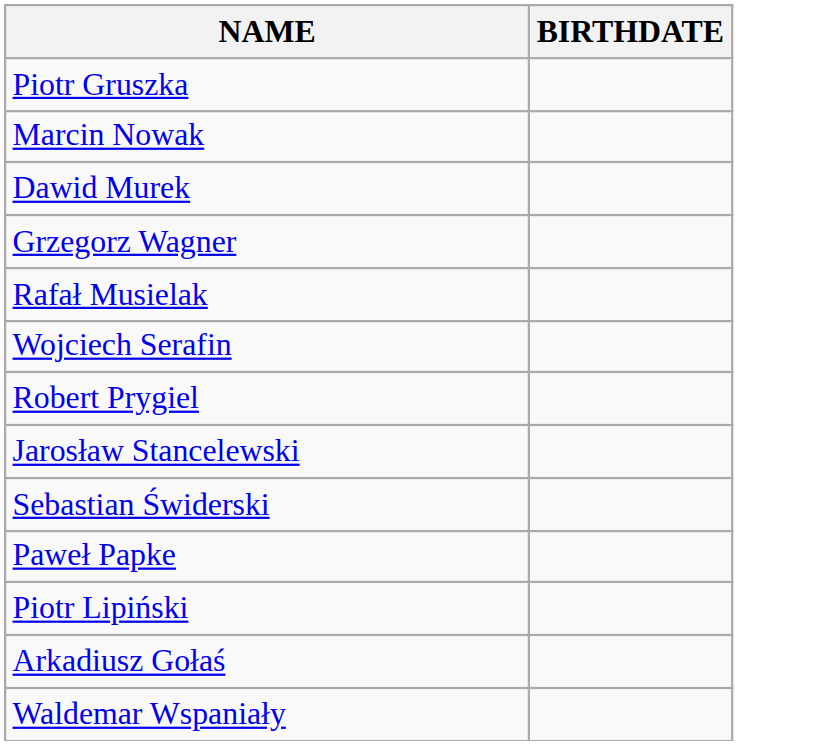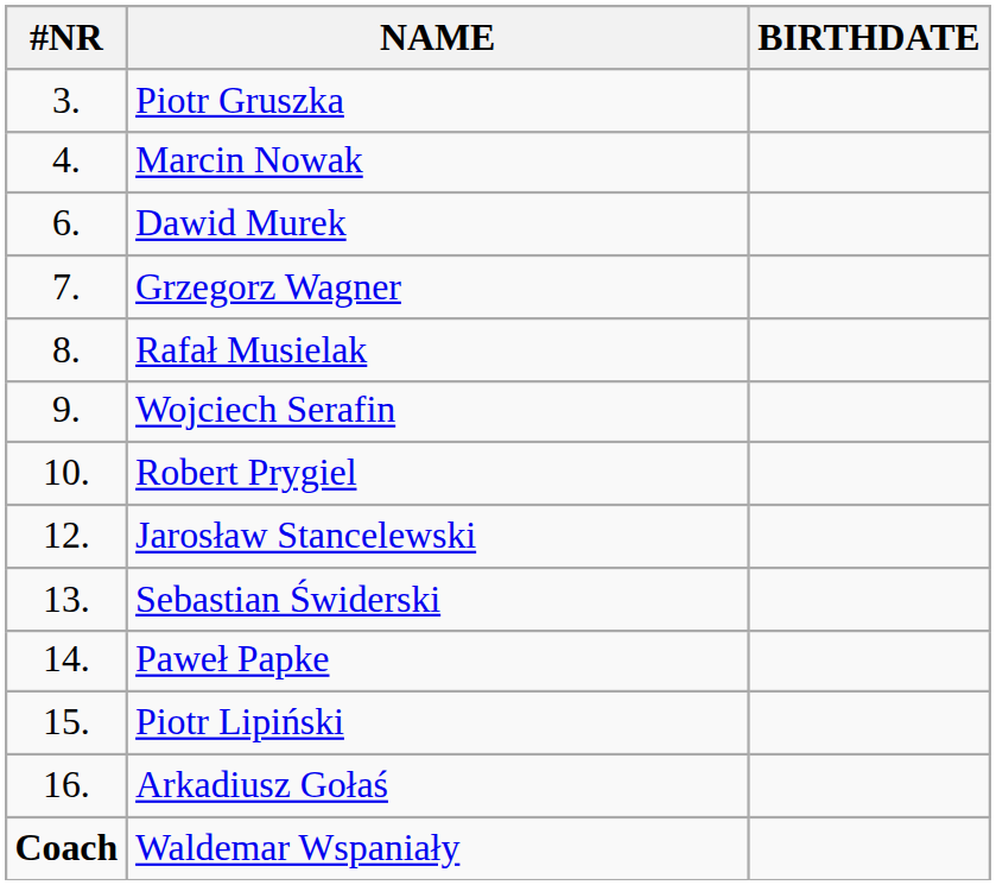+ column: #NR | 3. | 4. | 6. | 7. | 8. | 9. | 10. | 12. | 13. | 14. | 15. | 16. | Coach
